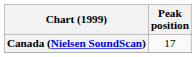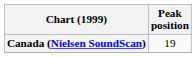Canada (Nielsen SoundScan) | Peak position: 17 -> 19
